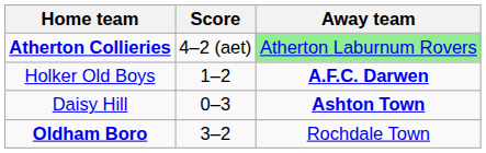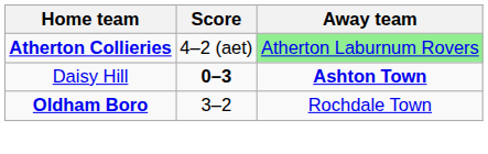- row: Holker Old Boys | 1–2 | A.F.C. Darwen
Daisy Hill | Score: normal -> bold
